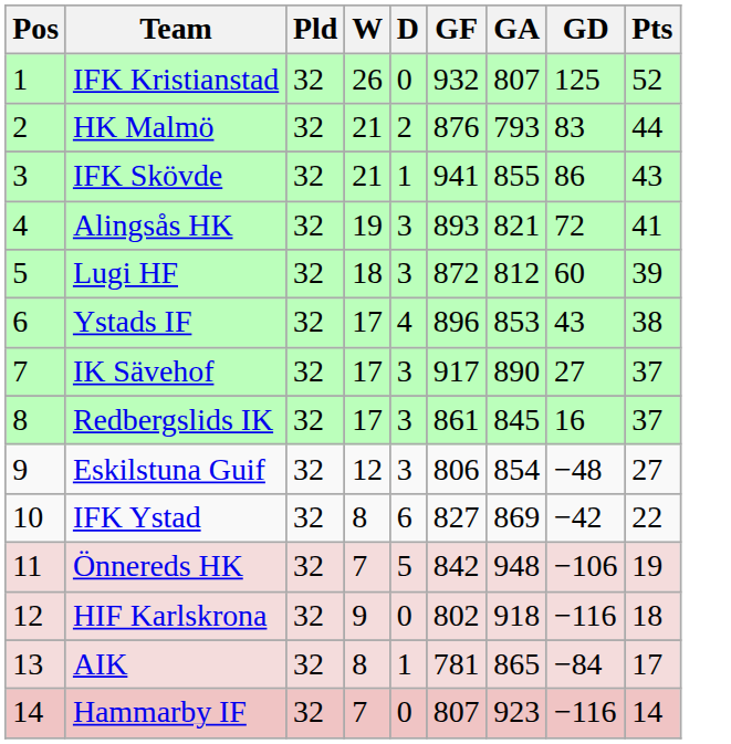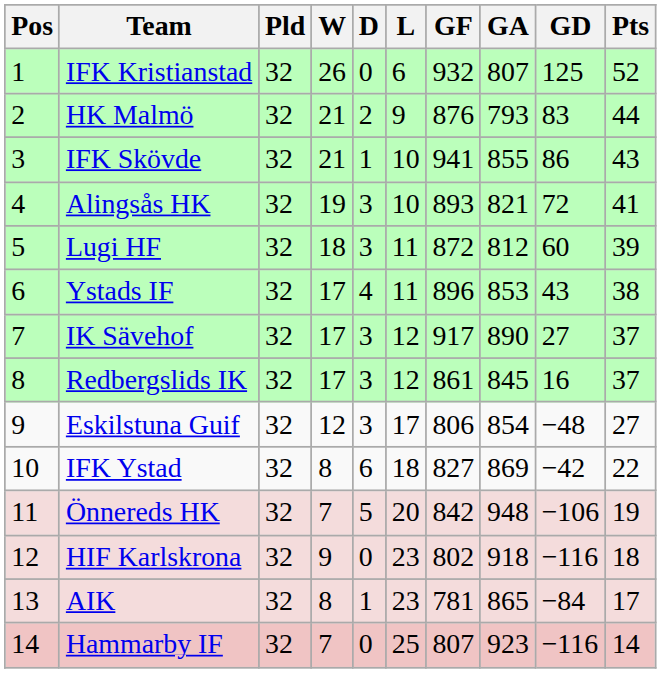+ column: L | 6 | 9 | 10 | 10 | 11 | 11 | 12 | 12 | 17 | 18 | 20 | 23 | 23 | 25
